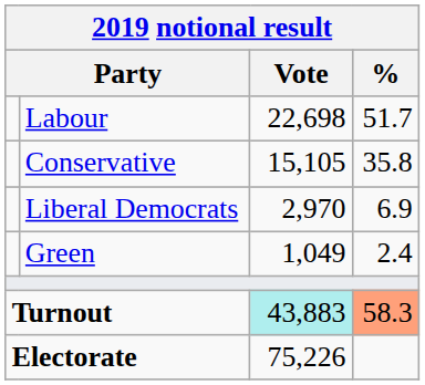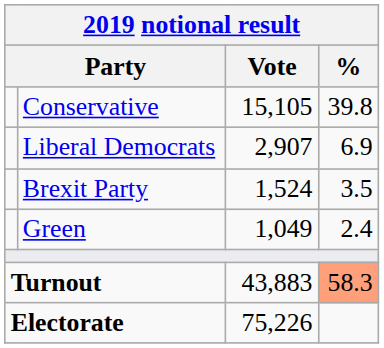- row: Labour | 22,698 | 51.7
Conservative | %: 35.8 -> 39.8
Liberal Democrats | Vote: 2,970 -> 2,907
+ row: Brexit Party | 1,524 | 3.5
Turnout | Vote: paleturquoise background -> no background
